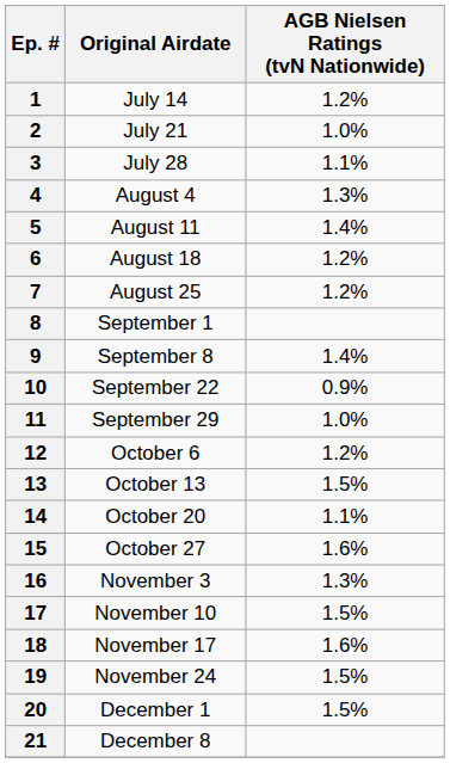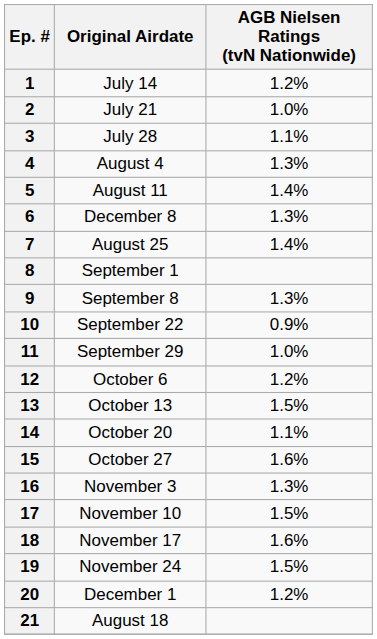6 | Original Airdate: August 18 -> December 8
6 | AGB Nielsen Ratings (tvN Nationwide): 1.2% -> 1.3%
7 | AGB Nielsen Ratings (tvN Nationwide): 1.2% -> 1.4%
9 | AGB Nielsen Ratings (tvN Nationwide): 1.4% -> 1.3%
20 | AGB Nielsen Ratings (tvN Nationwide): 1.5% -> 1.2%
21 | Original Airdate: December 8 -> August 18
